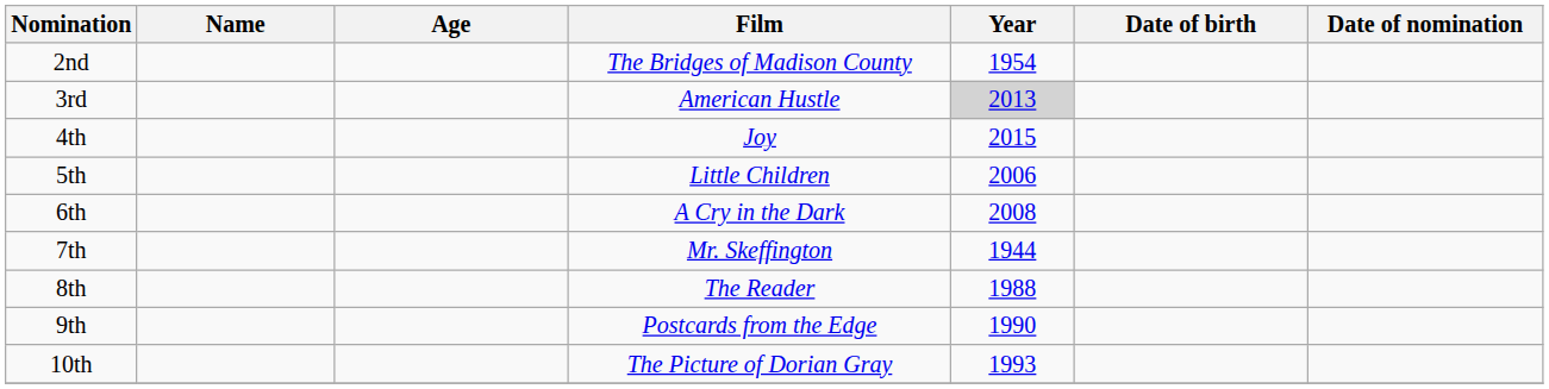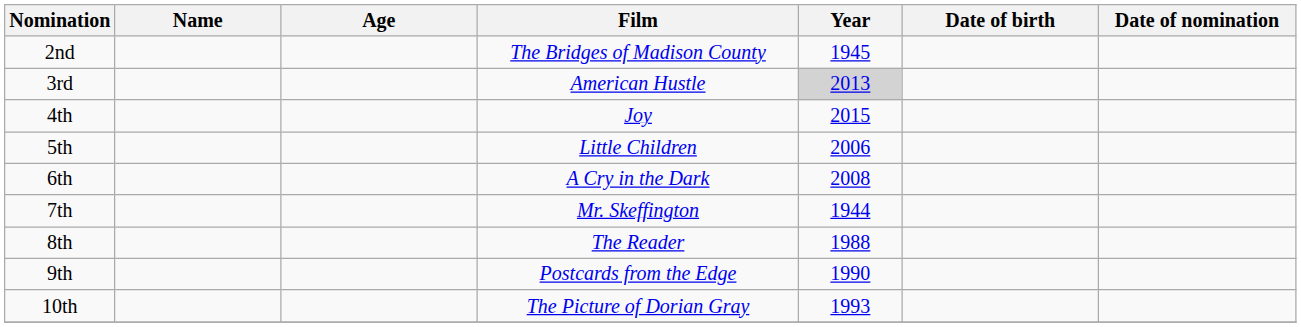2nd | Year: 1954 -> 1945
